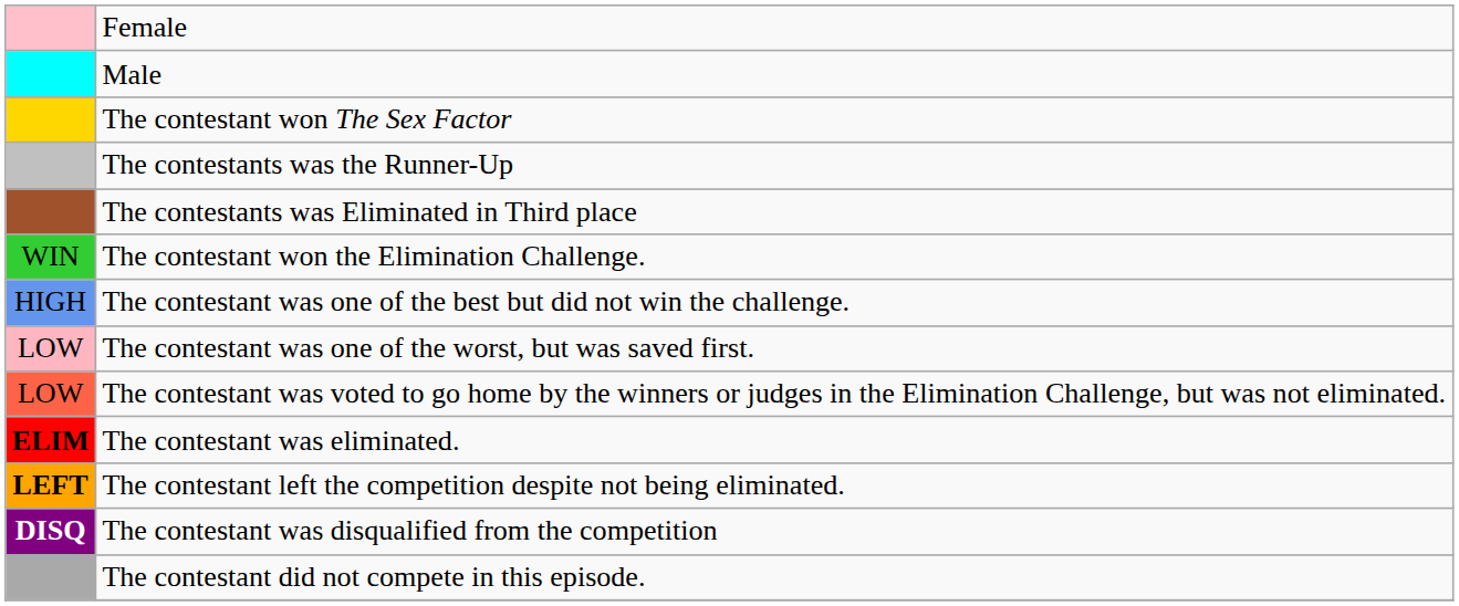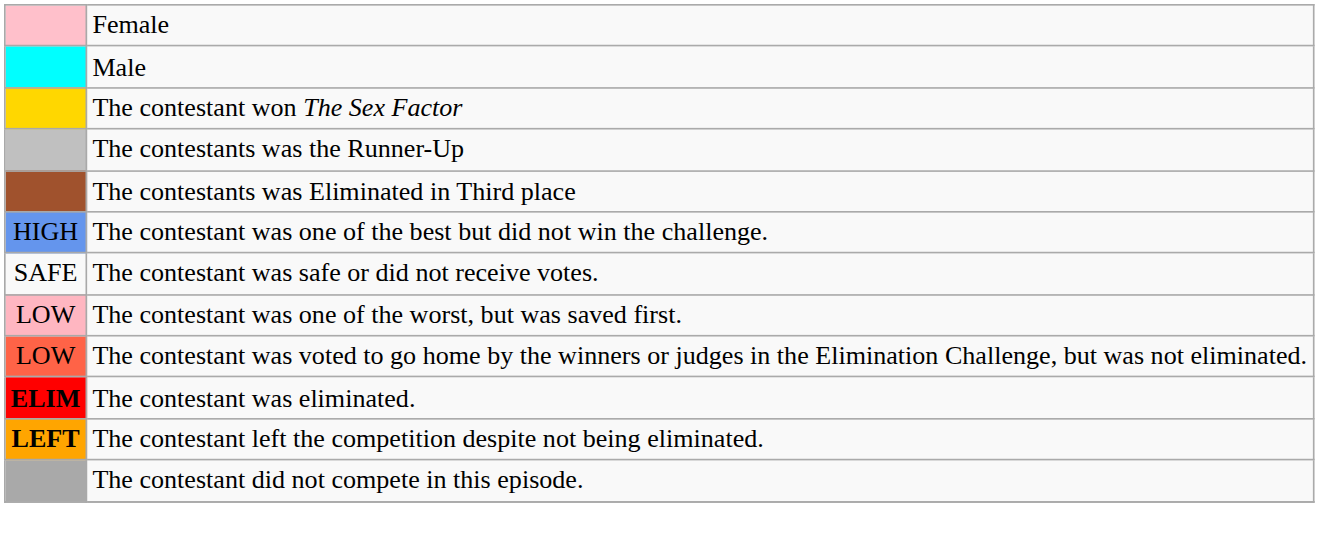- row: WIN | The contestant won the Elimination Challenge.
+ row: SAFE | The contestant was safe or did not receive votes.
- row: DISQ | The contestant was disqualified from the competition
